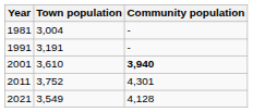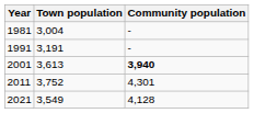2001 | Town population: 3,610 -> 3,613
